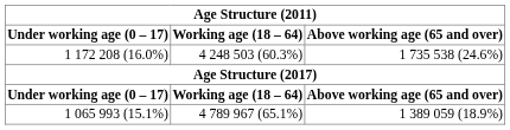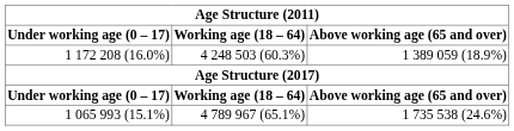1 172 208 (16.0%) | Above working age (65 and over): 1 735 538 (24.6%) -> 1 389 059 (18.9%)
1 065 993 (15.1%) | Above working age (65 and over): 1 389 059 (18.9%) -> 1 735 538 (24.6%)
